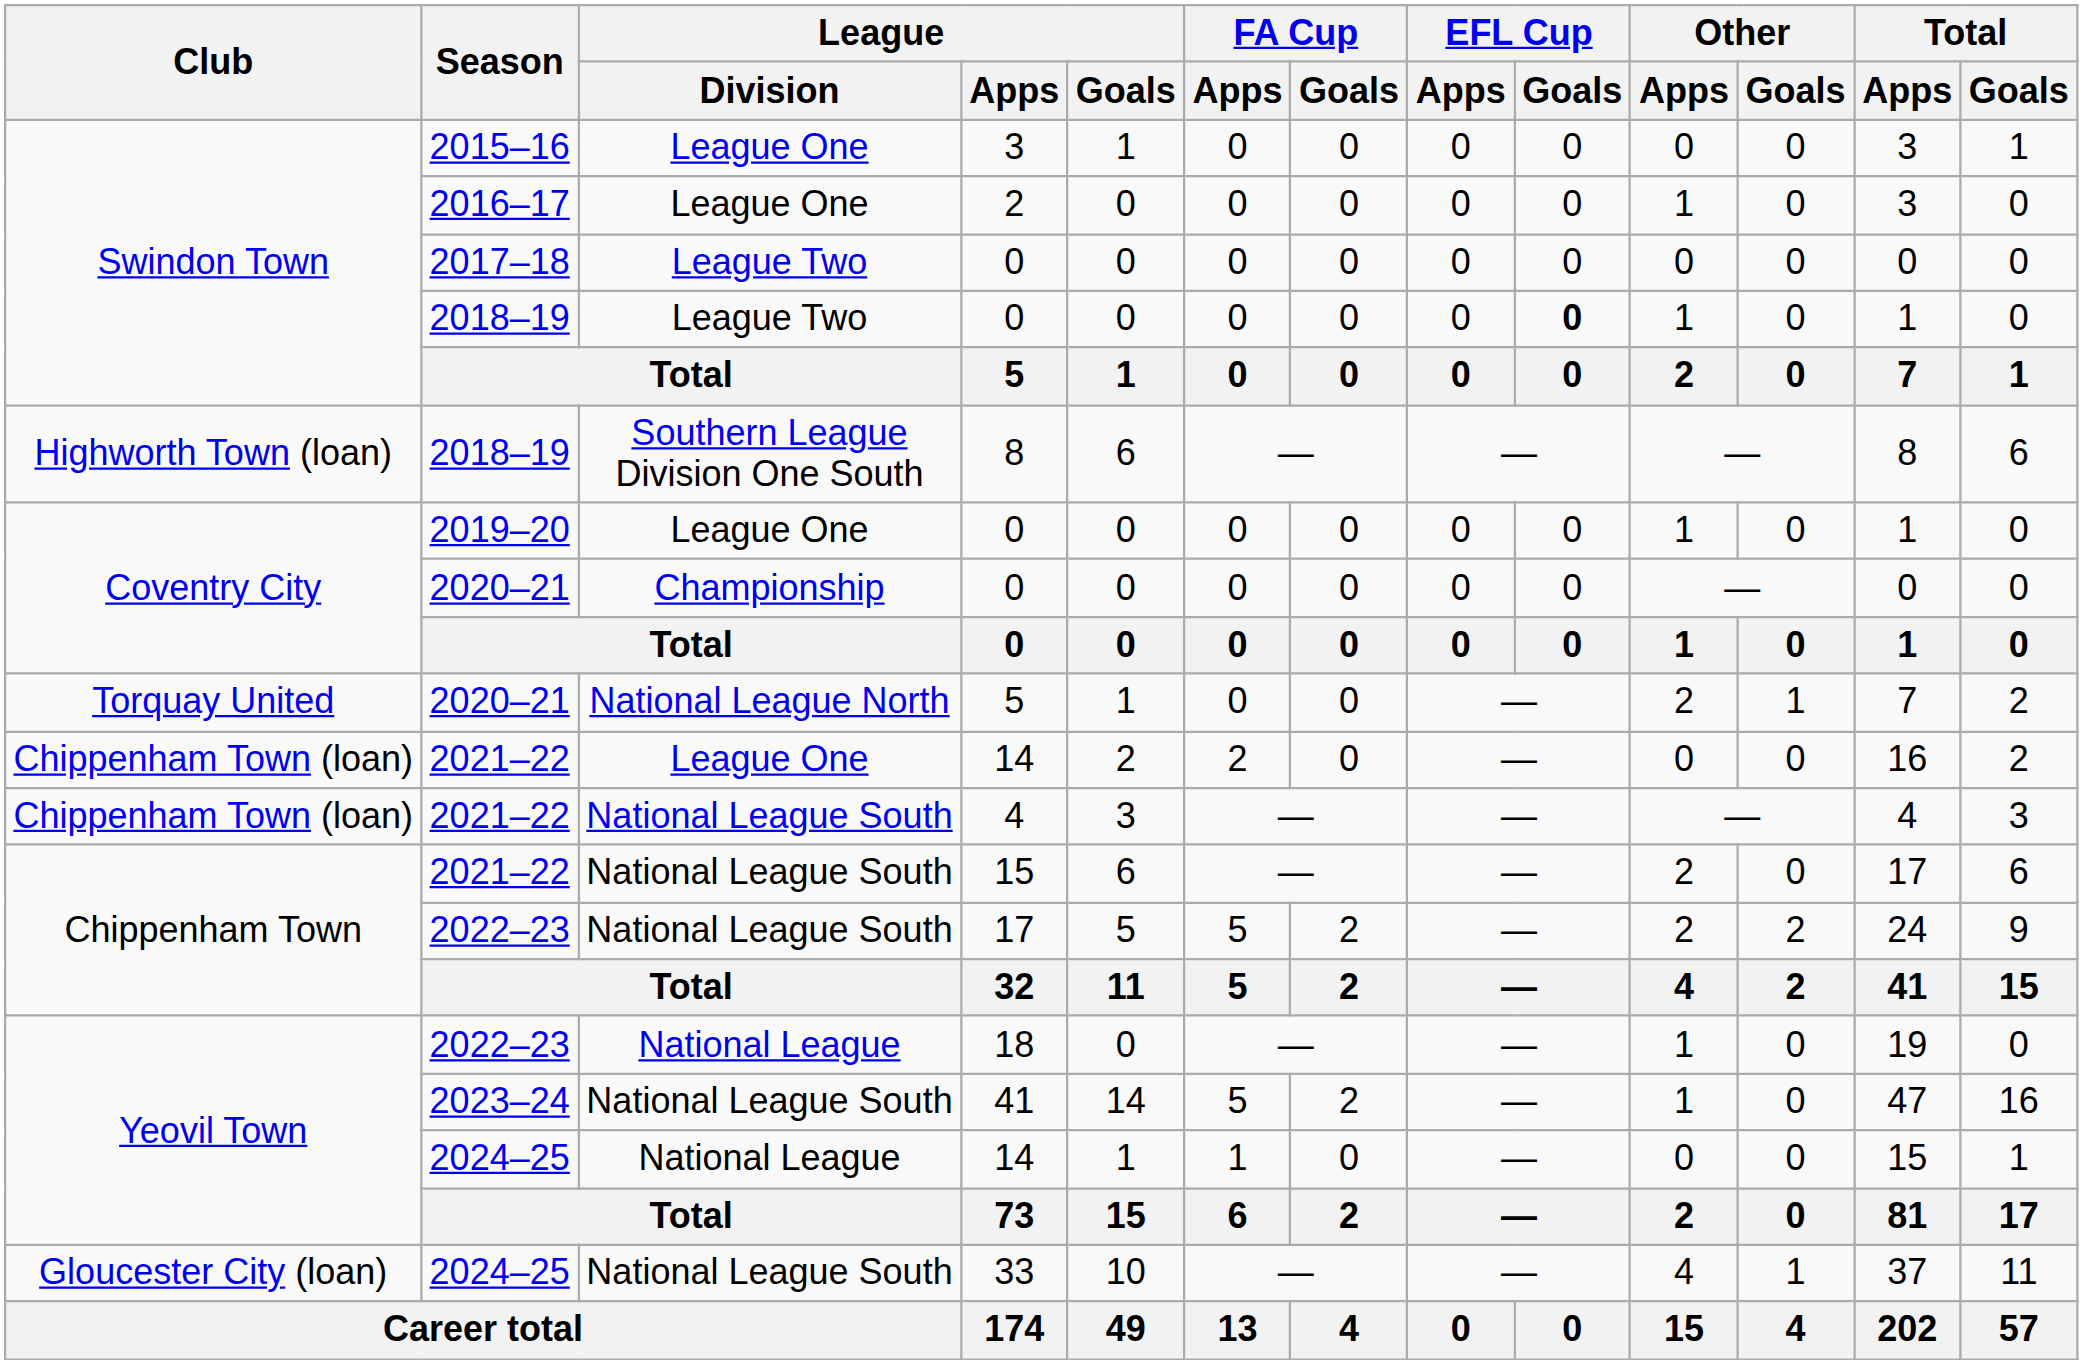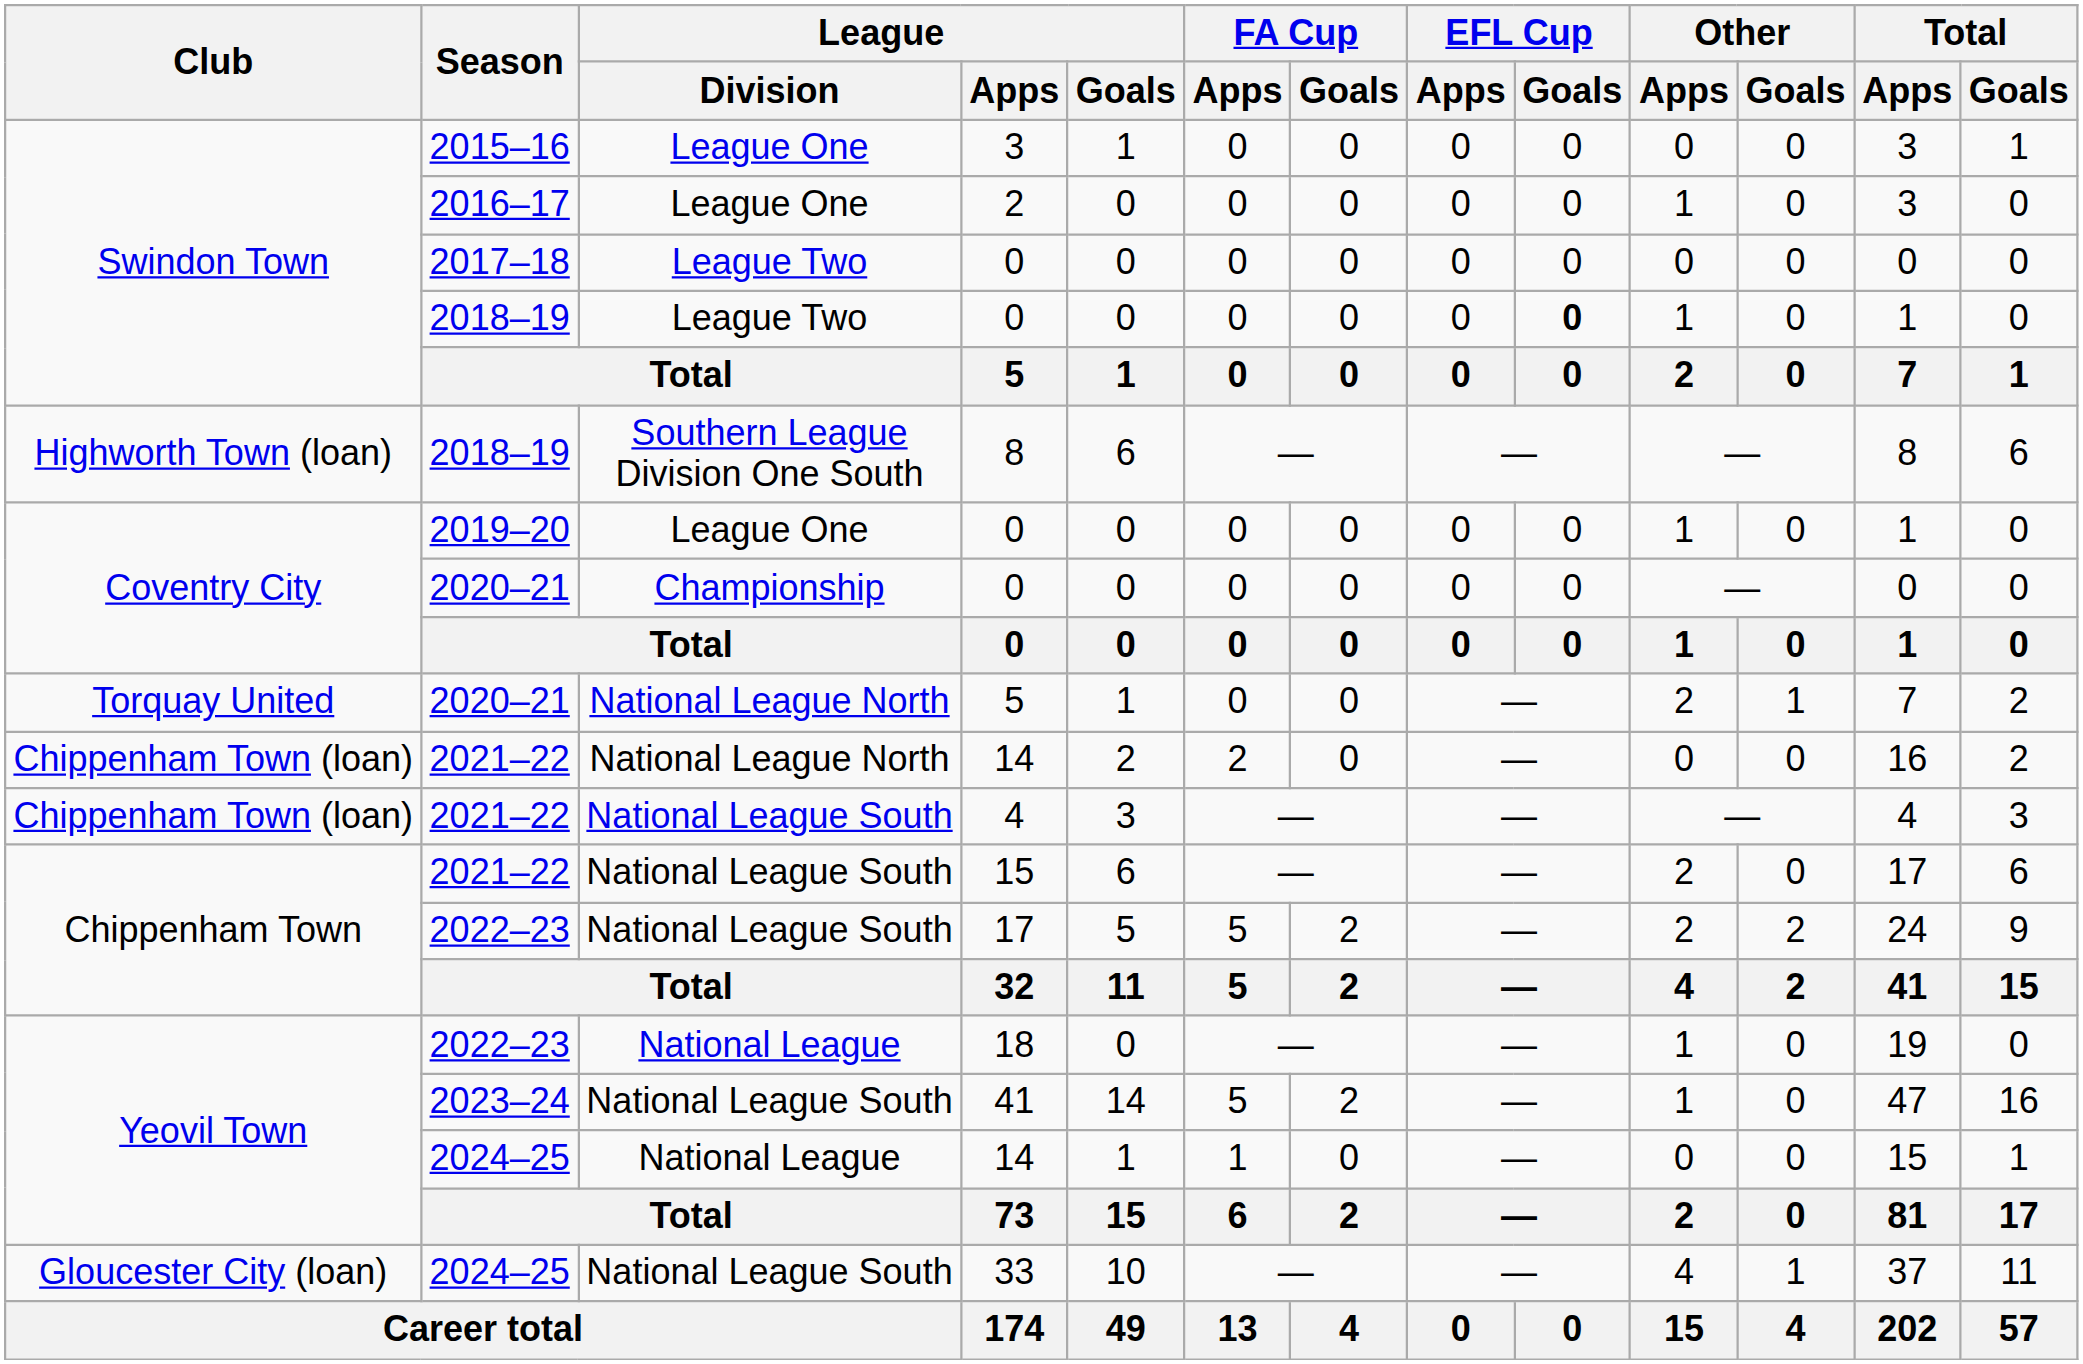2021–22 / 14 | League / Division: League One -> National League North
